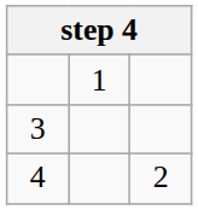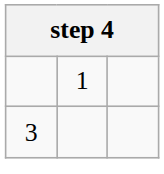- row: 4 | 2
